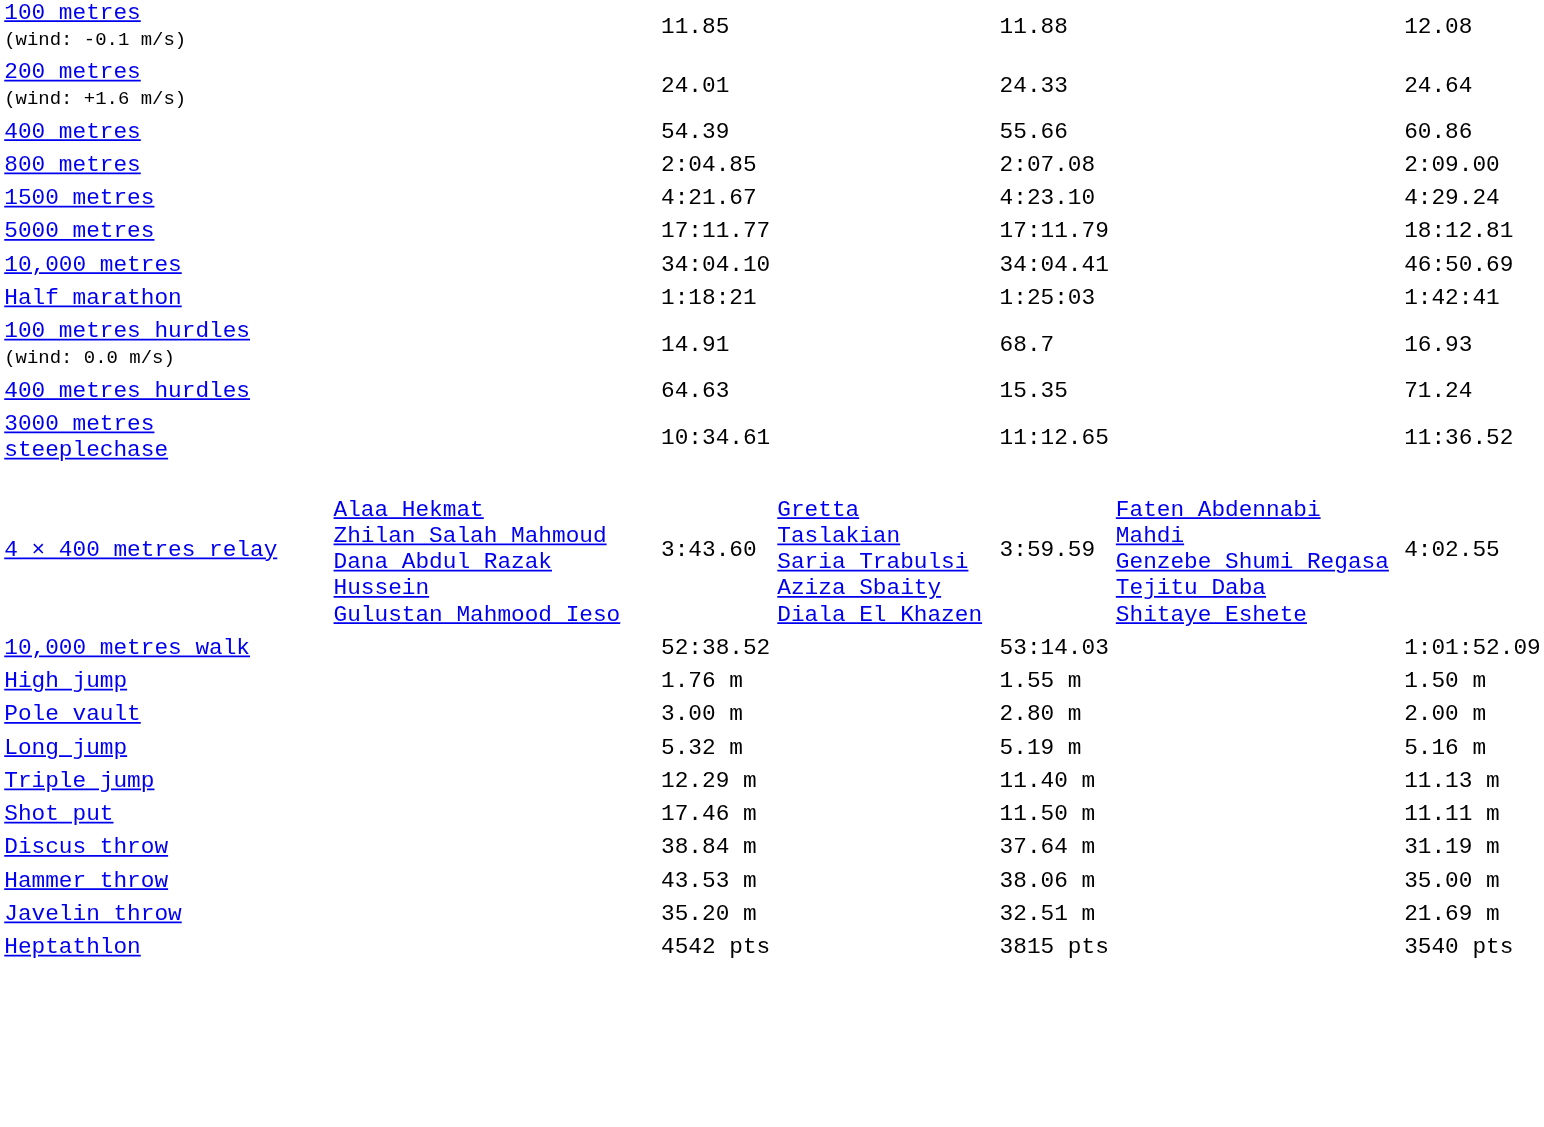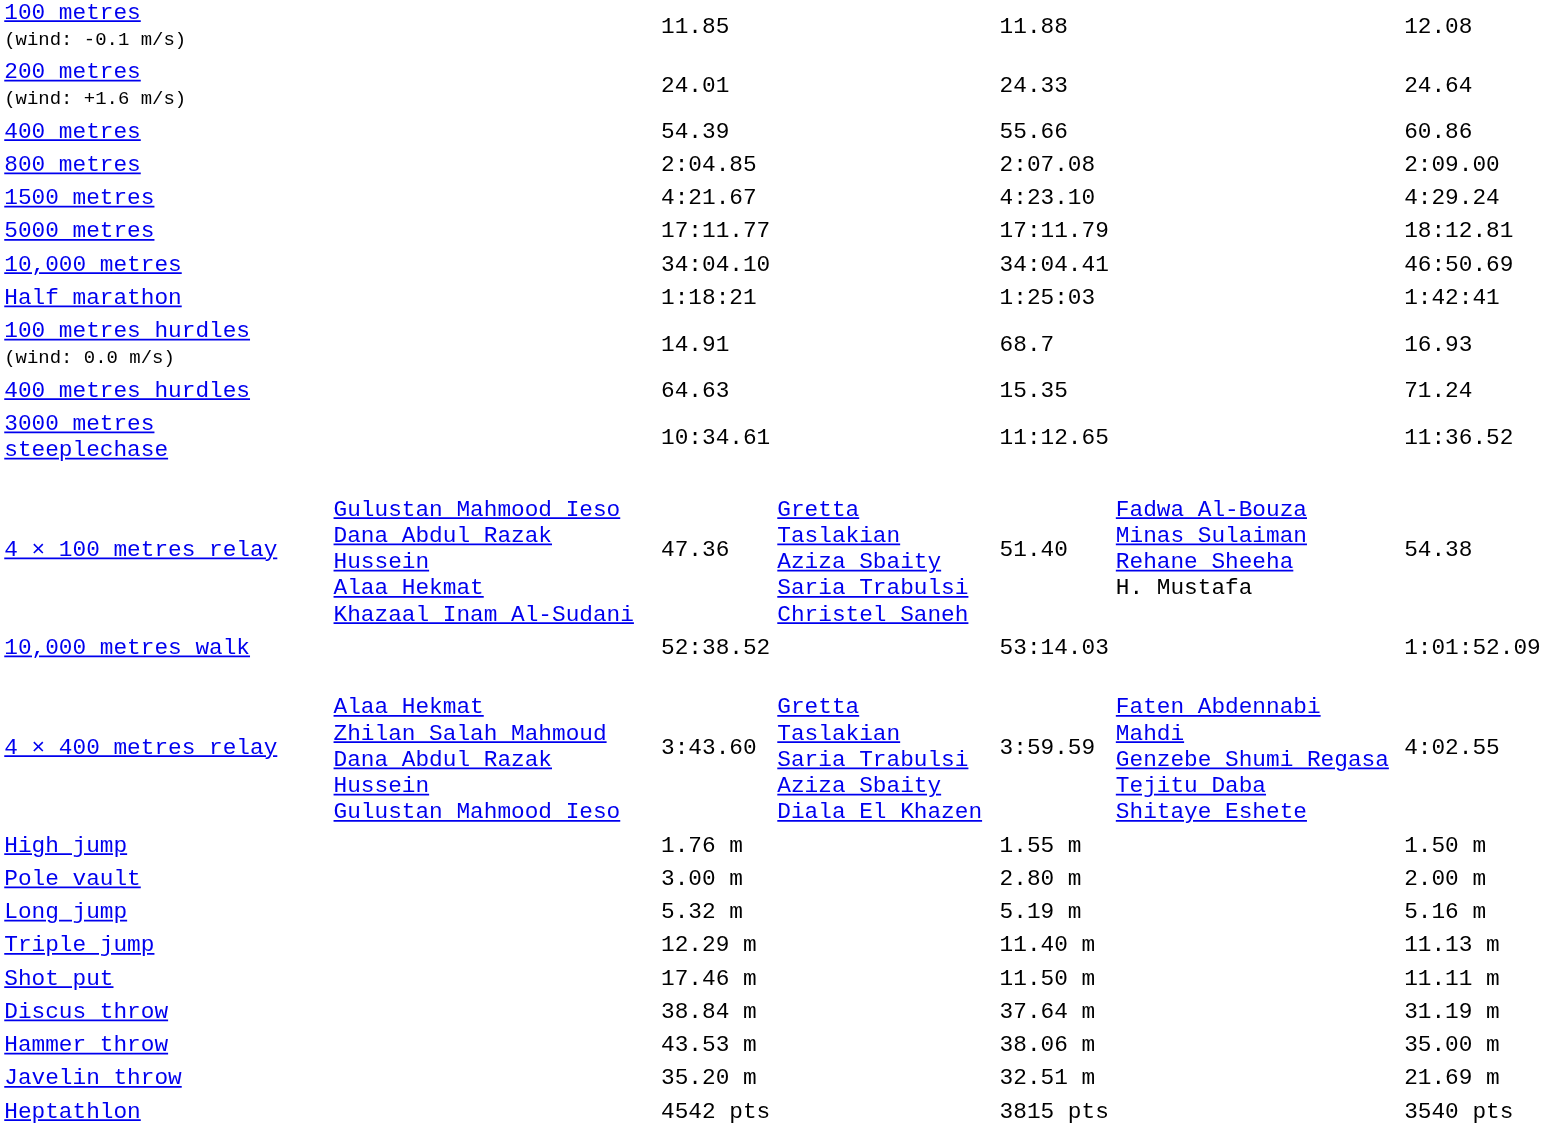+ row: 4 × 100 metres relay | Gulustan Mahmood Ieso Dana Abdul Razak Hussein Alaa Hekmat Khazaal Inam Al-Sudani | 47.36 | Gretta Taslakian Aziza Sbaity Saria Trabulsi Christel Saneh | 51.40 | Fadwa Al-Bouza Minas Sulaiman Rehane Sheeha H. Mustafa | 54.38
rows swapped: 4 × 400 metres relay <-> 10,000 metres walk
